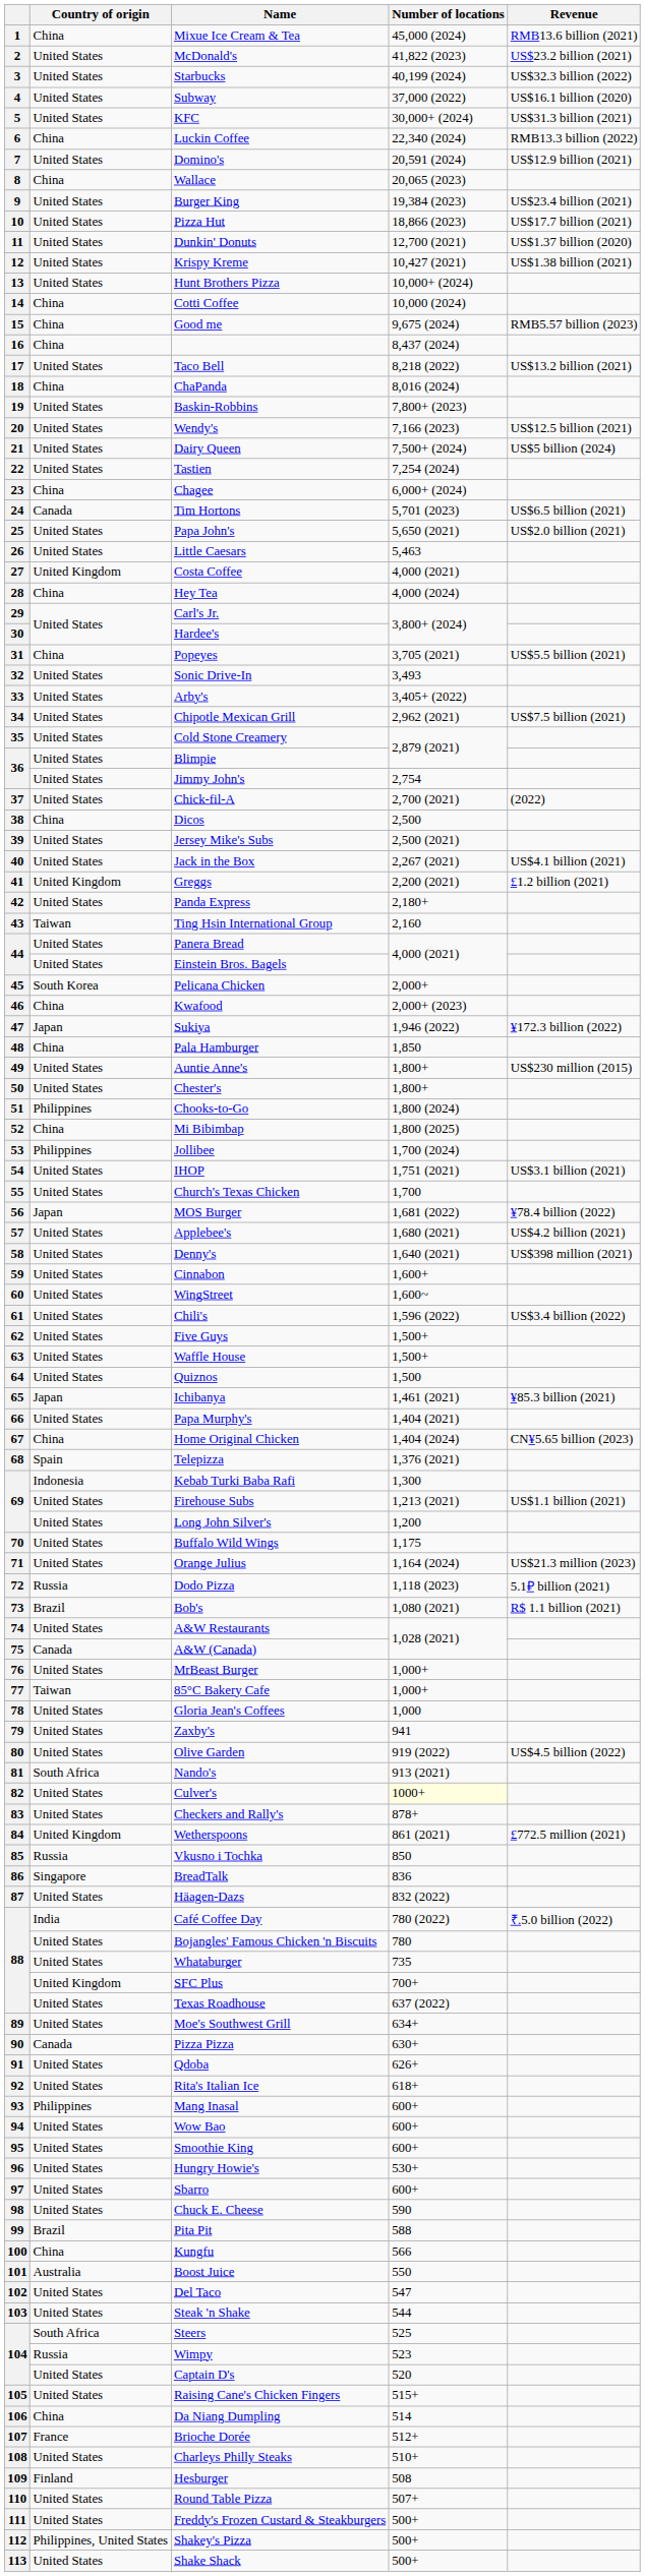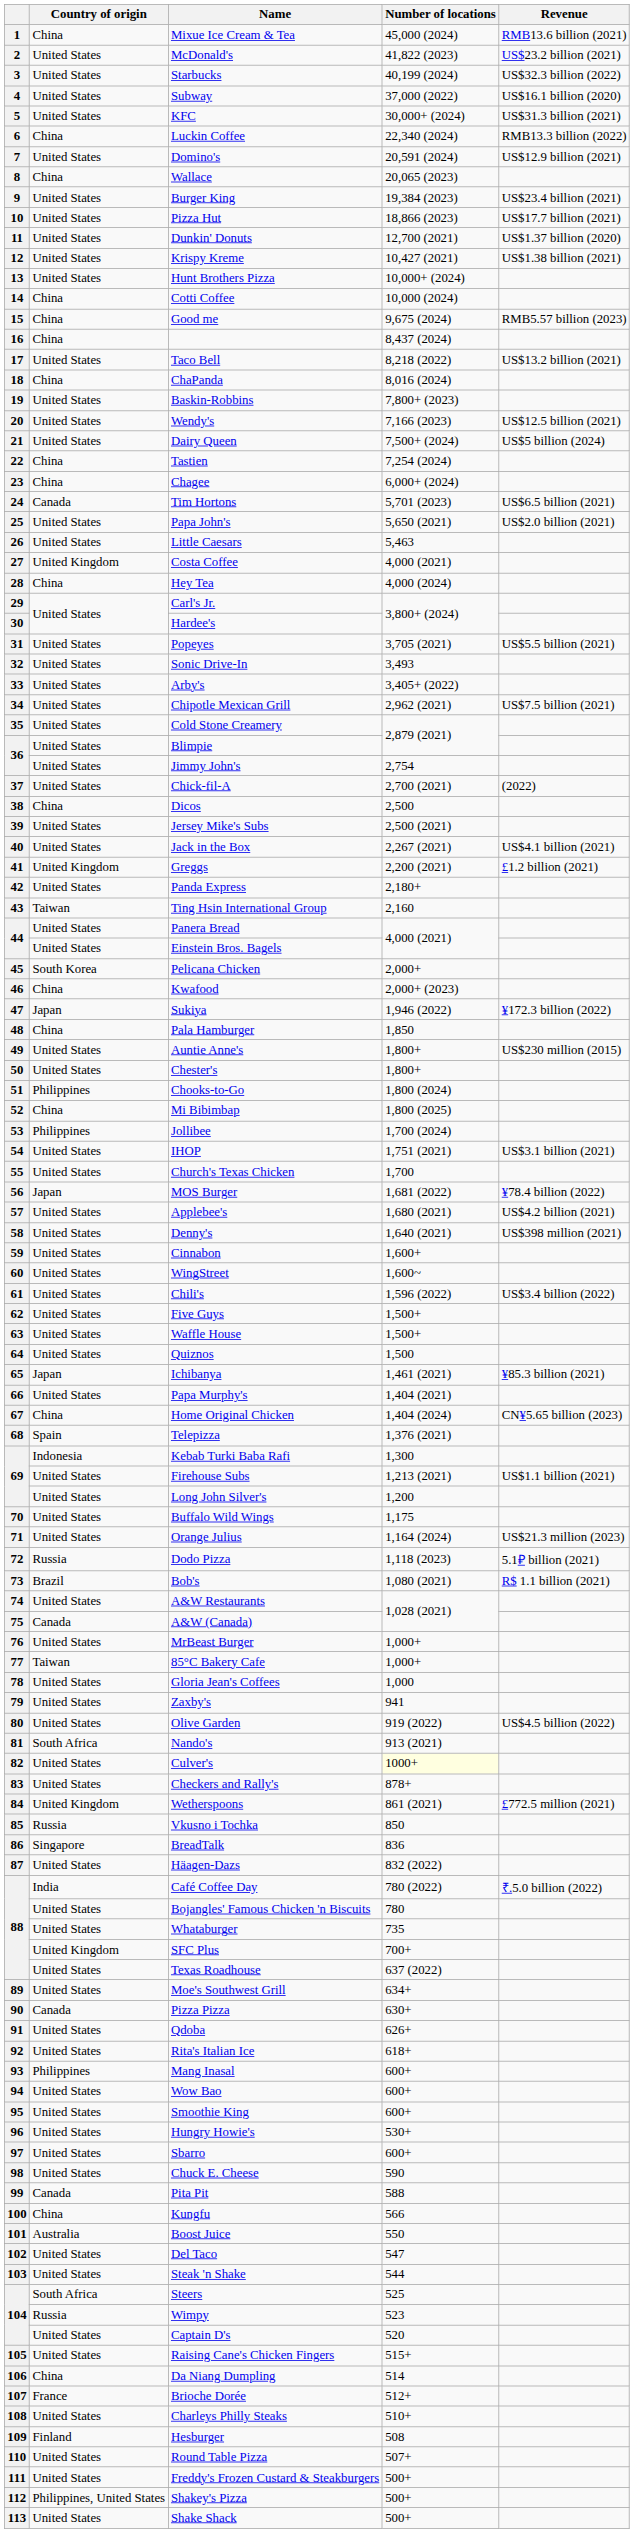22 | Country of origin: United States -> China
31 | Country of origin: China -> United States
99 | Country of origin: Brazil -> Canada
